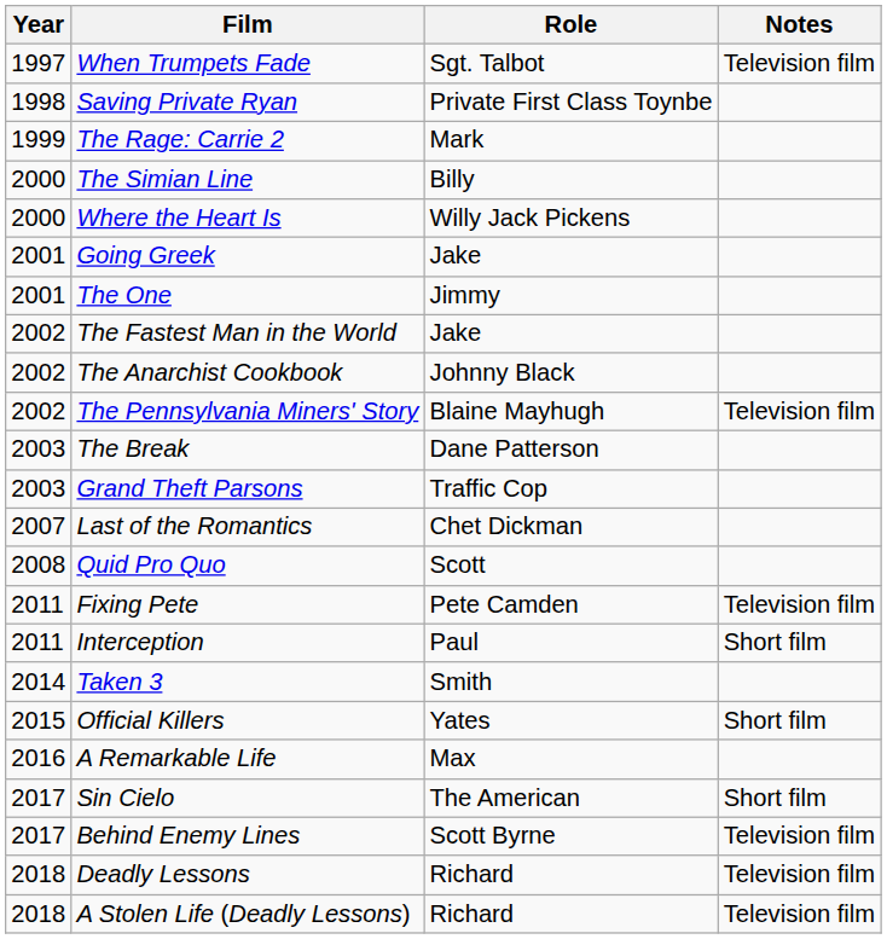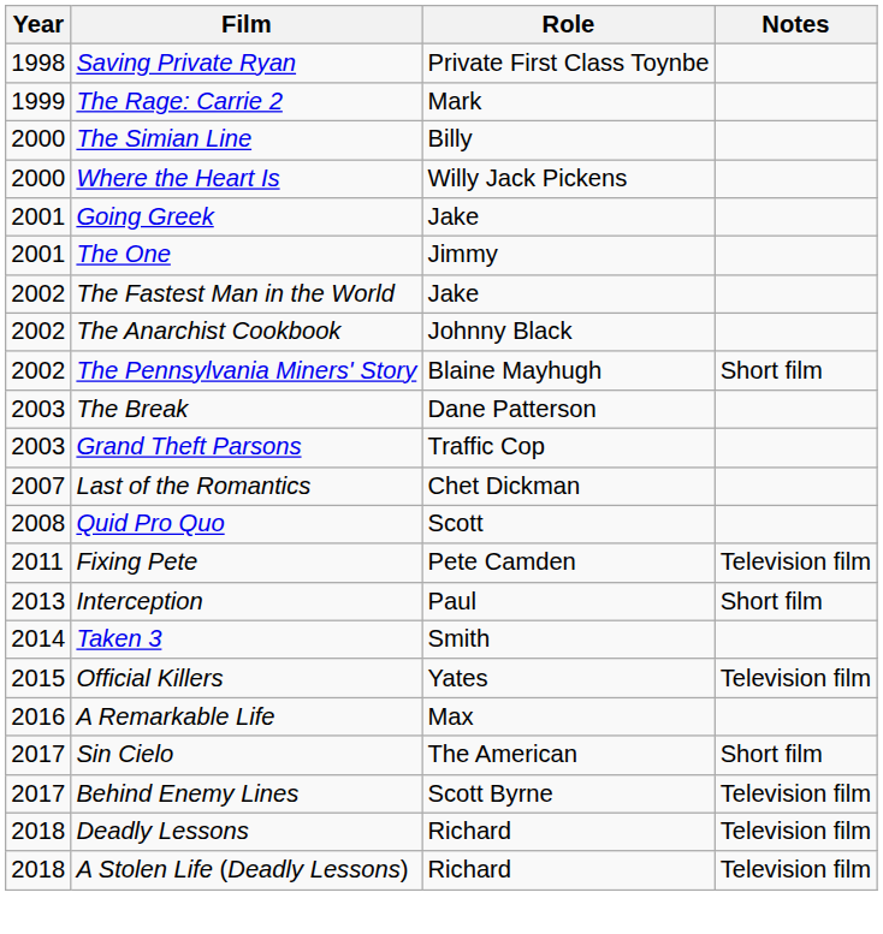- row: 1997 | When Trumpets Fade | Sgt. Talbot | Television film
The Pennsylvania Miners' Story | Notes: Television film -> Short film
Interception | Year: 2011 -> 2013
Official Killers | Notes: Short film -> Television film
